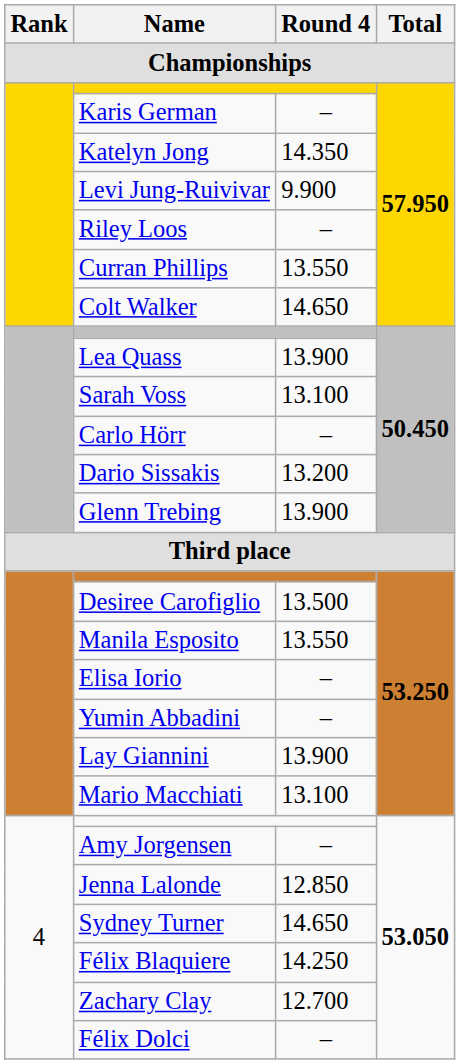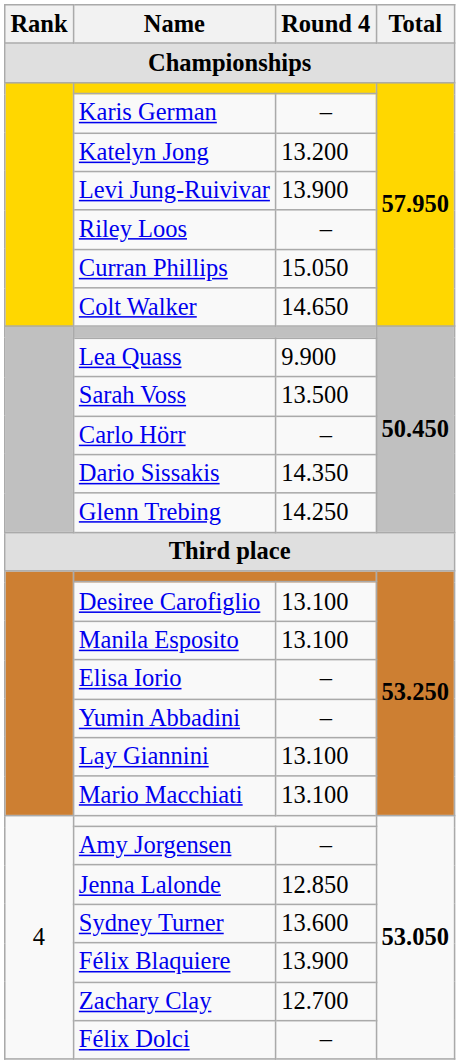Katelyn Jong | Round 4: 14.350 -> 13.200
Levi Jung-Ruivivar | Round 4: 9.900 -> 13.900
Curran Phillips | Round 4: 13.550 -> 15.050
Lea Quass | Round 4: 13.900 -> 9.900
Sarah Voss | Round 4: 13.100 -> 13.500
Dario Sissakis | Round 4: 13.200 -> 14.350
Glenn Trebing | Round 4: 13.900 -> 14.250
Desiree Carofiglio | Round 4: 13.500 -> 13.100
Manila Esposito | Round 4: 13.550 -> 13.100
Lay Giannini | Round 4: 13.900 -> 13.100
Sydney Turner | Round 4: 14.650 -> 13.600
Félix Blaquiere | Round 4: 14.250 -> 13.900
